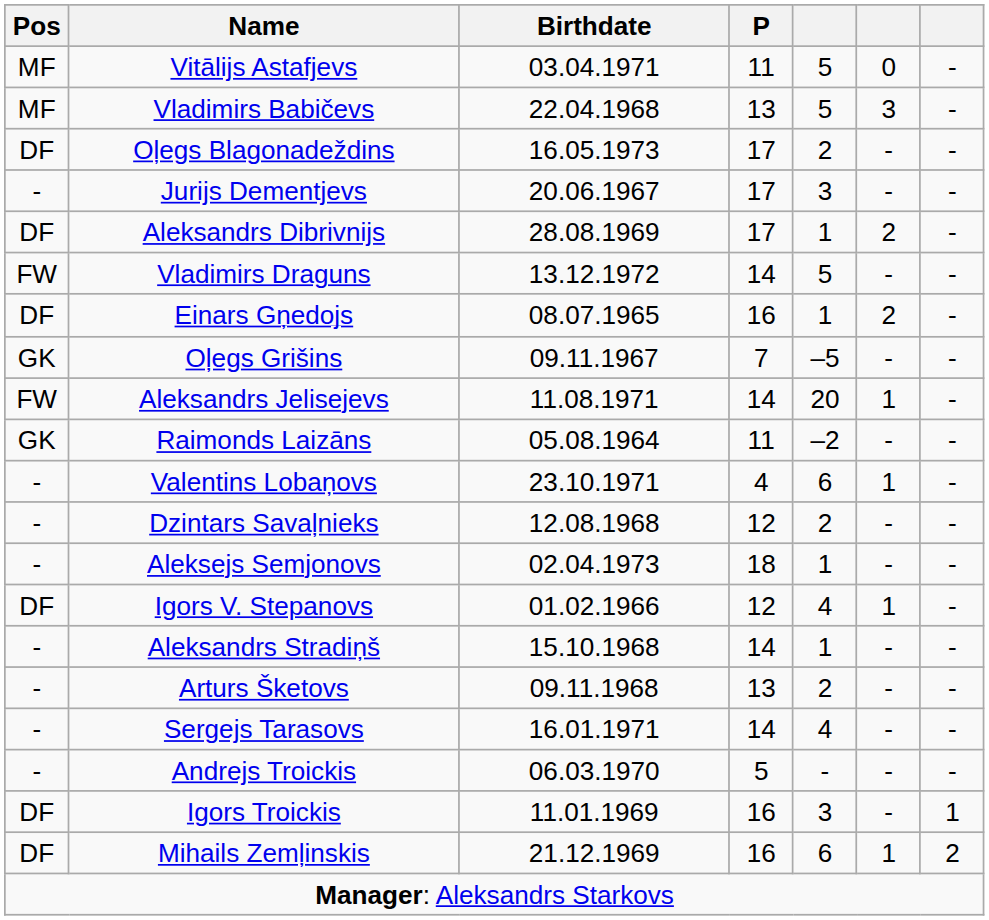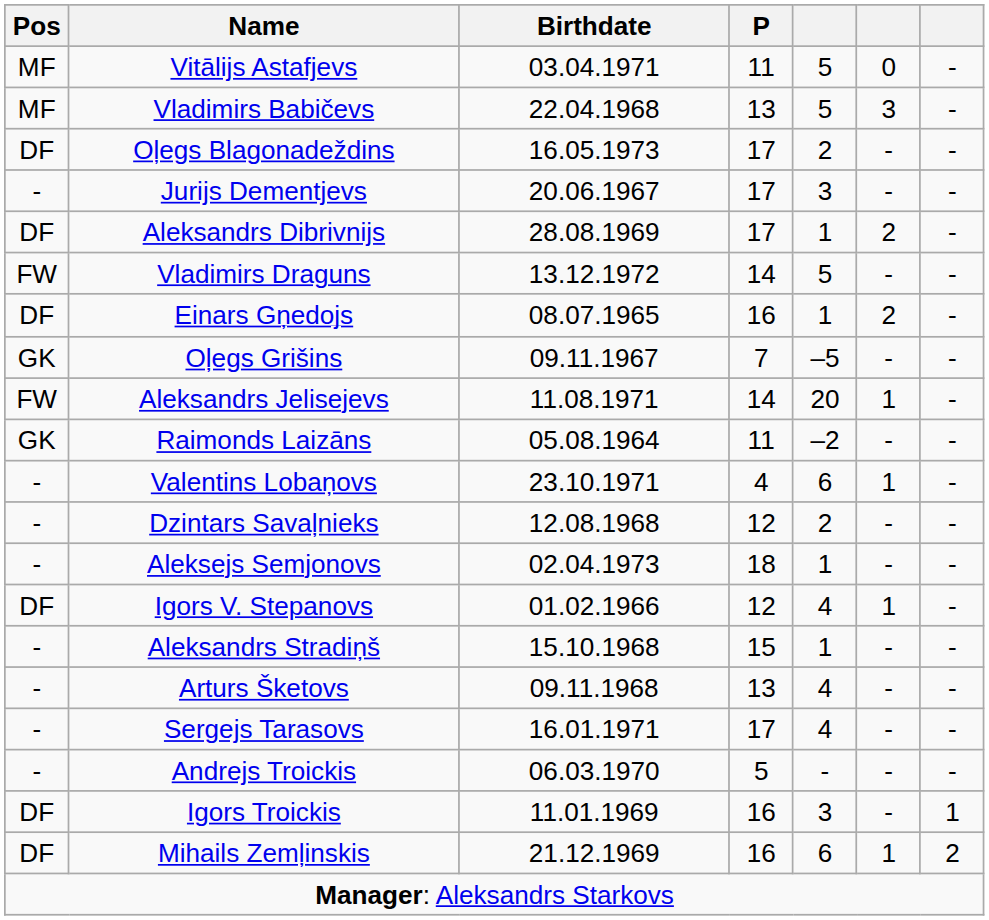Aleksandrs Stradiņš | P: 14 -> 15
Arturs Šketovs | column 5: 2 -> 4
Sergejs Tarasovs | P: 14 -> 17
